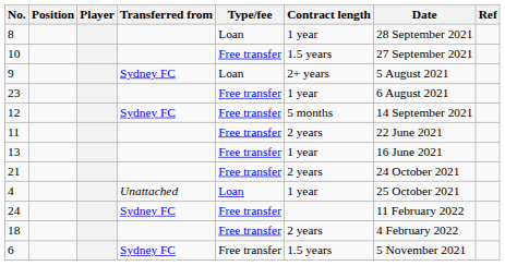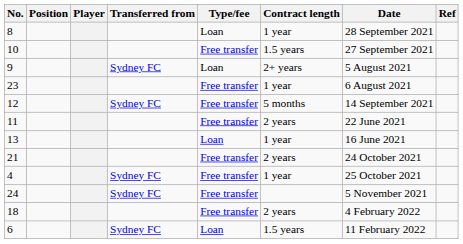13 | Type/fee: Free transfer -> Loan
4 | Transferred from: Unattached -> Sydney FC
4 | Type/fee: Loan -> Free transfer
24 | Date: 11 February 2022 -> 5 November 2021
6 | Type/fee: Free transfer -> Loan
6 | Date: 5 November 2021 -> 11 February 2022
